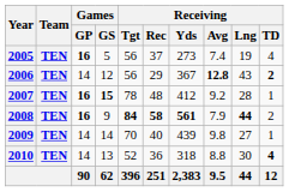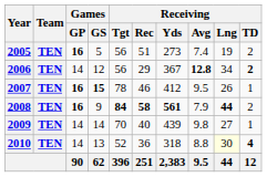2005 | Receiving / Rec: 37 -> 51
2005 | Receiving / TD: 4 -> 2
2006 | Receiving / Lng: 43 -> 34
2007 | Receiving / Rec: 48 -> 46
2007 | Receiving / Avg: 9.2 -> 9.5
2007 | Receiving / Lng: 28 -> 26
2010 | Receiving / Lng: no background -> lightyellow background
